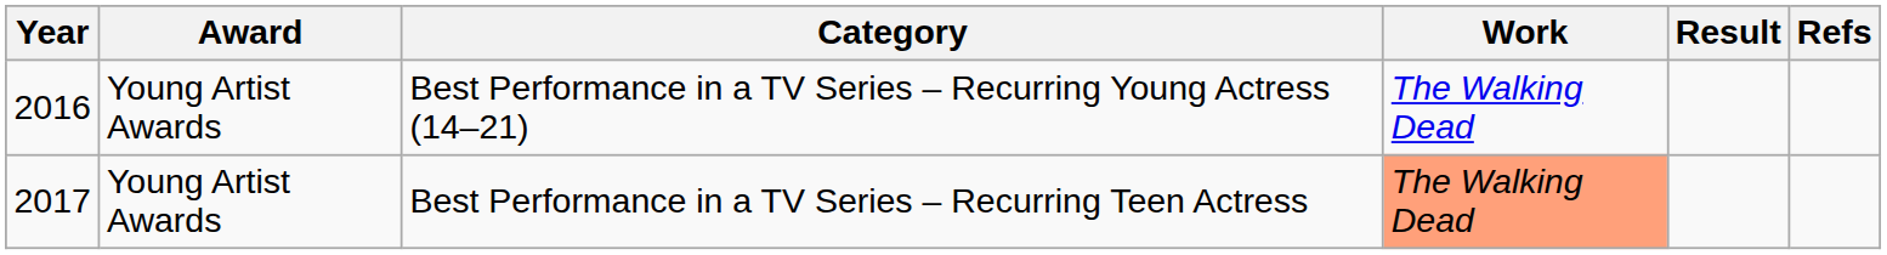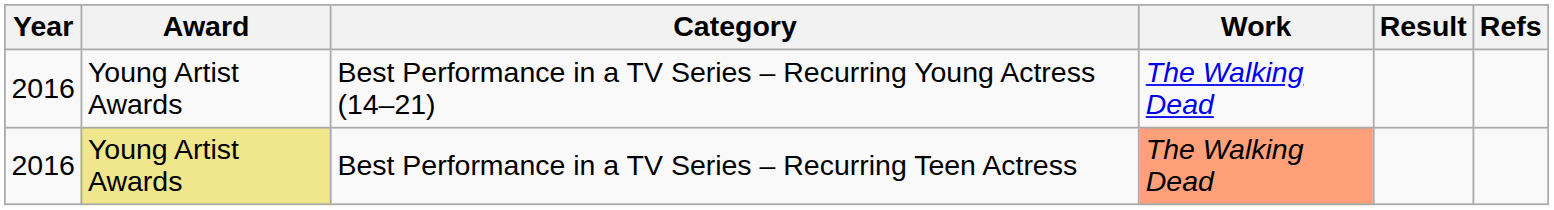Best Performance in a TV Series – Recurring Teen Actress | Year: 2017 -> 2016
Best Performance in a TV Series – Recurring Teen Actress | Award: no background -> khaki background
